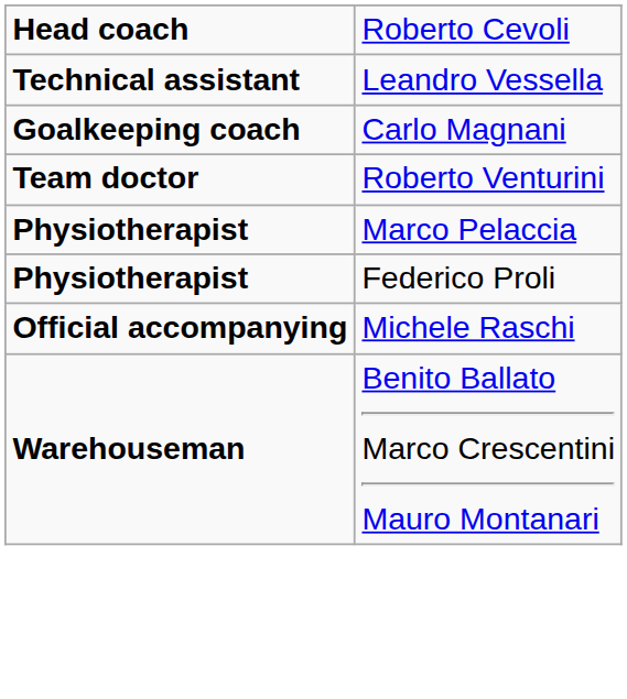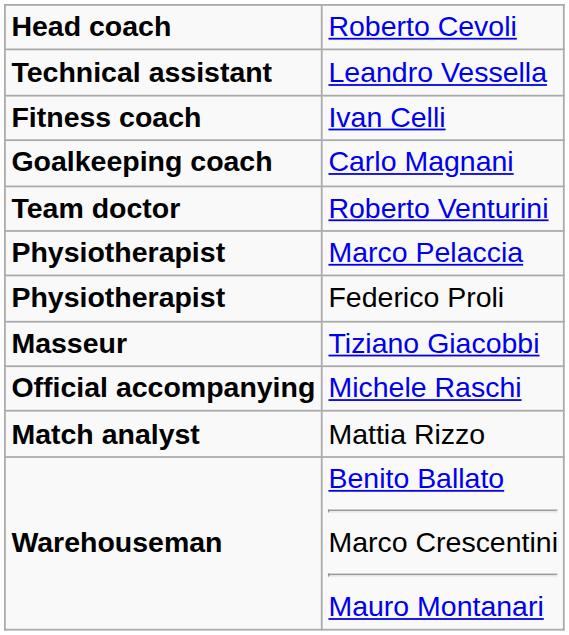+ row: Fitness coach | Ivan Celli
+ row: Masseur | Tiziano Giacobbi
+ row: Match analyst | Mattia Rizzo
